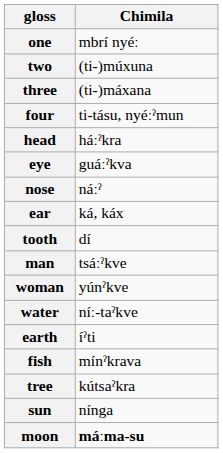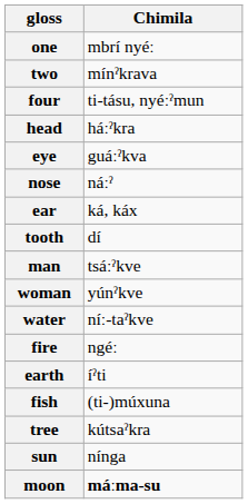two | Chimila: (ti-)múxuna -> mínˀkrava
- row: three | (ti-)máxana
+ row: fire | ngéː
fish | Chimila: mínˀkrava -> (ti-)múxuna
